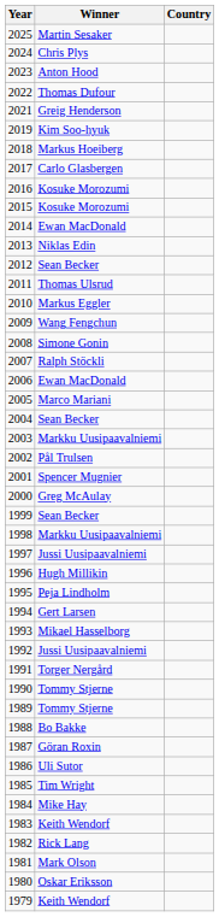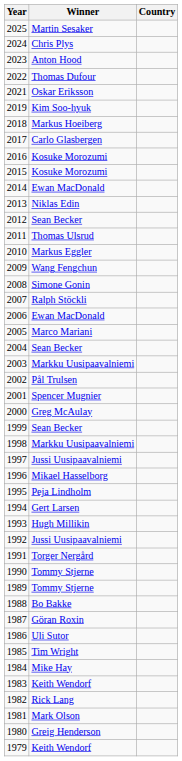2021 | Winner: Greig Henderson -> Oskar Eriksson
1996 | Winner: Hugh Millikin -> Mikael Hasselborg
1993 | Winner: Mikael Hasselborg -> Hugh Millikin
1980 | Winner: Oskar Eriksson -> Greig Henderson
